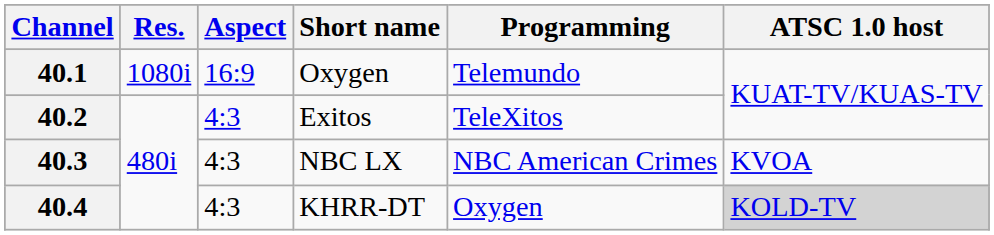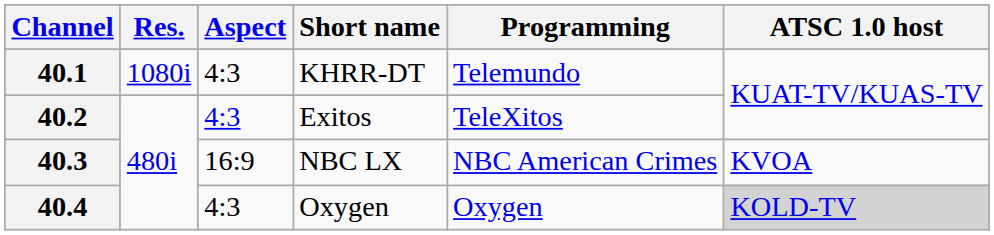40.1 | Aspect: 16:9 -> 4:3
40.1 | Short name: Oxygen -> KHRR-DT
40.3 | Aspect: 4:3 -> 16:9
40.4 | Short name: KHRR-DT -> Oxygen
